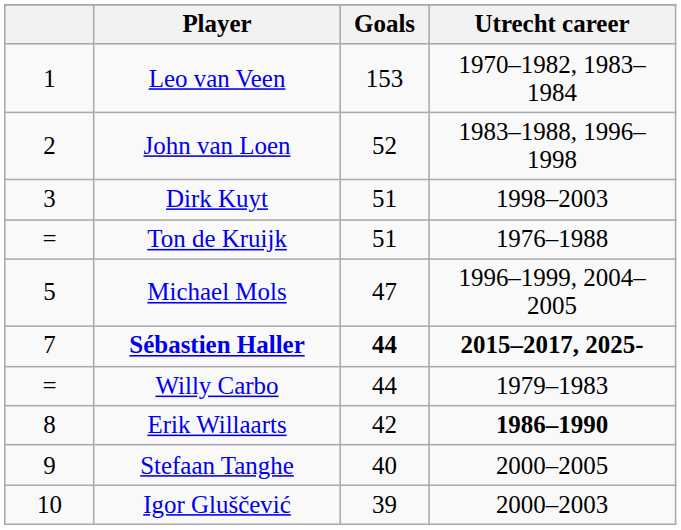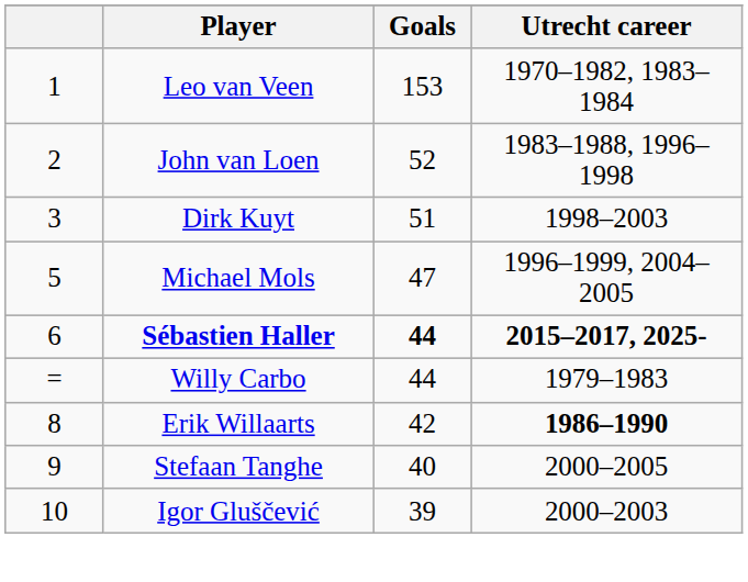- row: = | Ton de Kruijk | 51 | 1976–1988
Sébastien Haller | column 1: 7 -> 6
